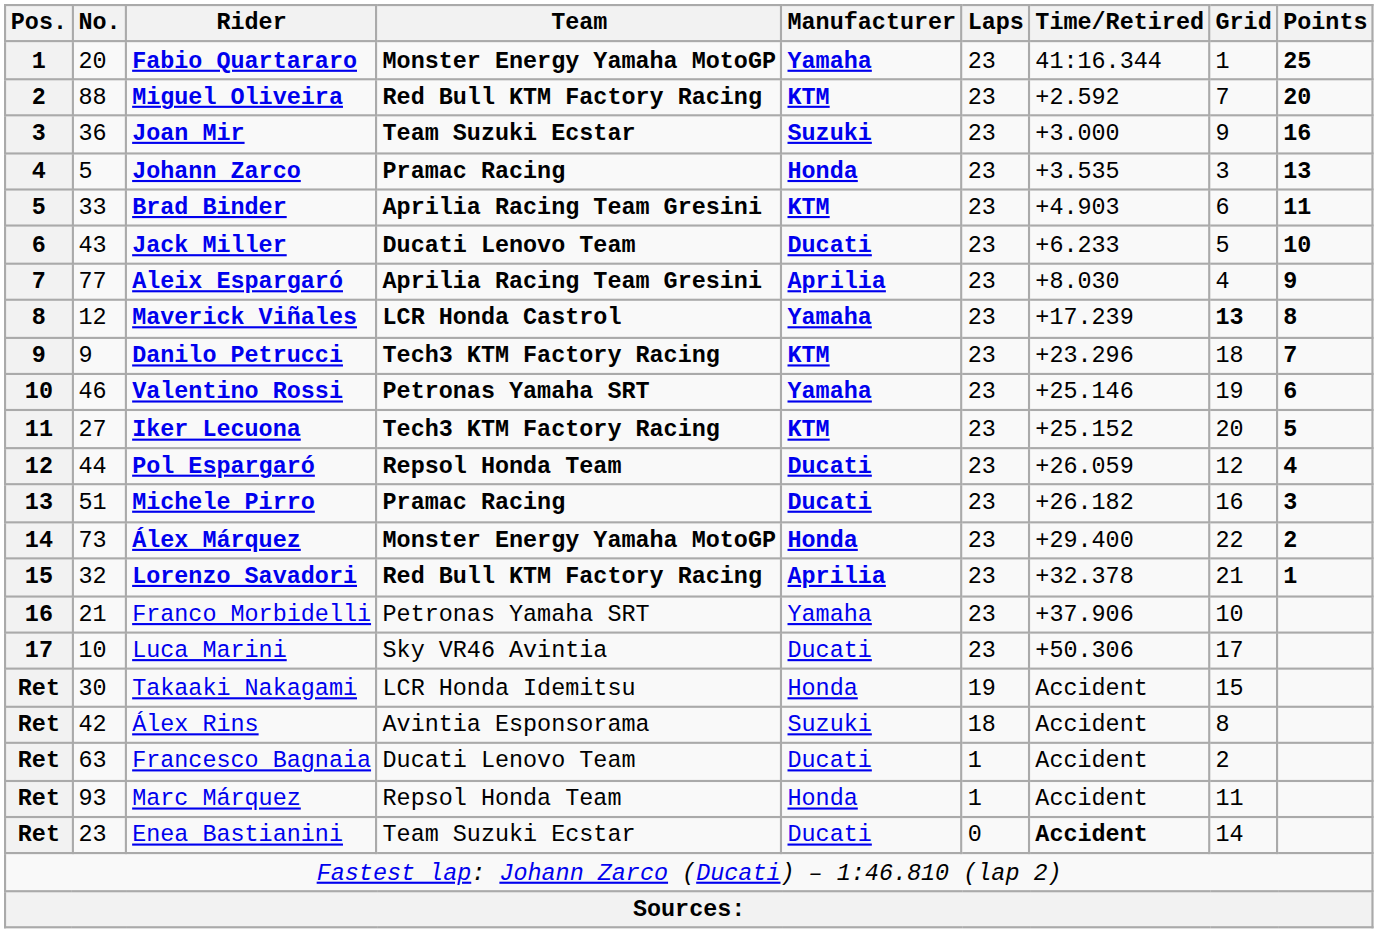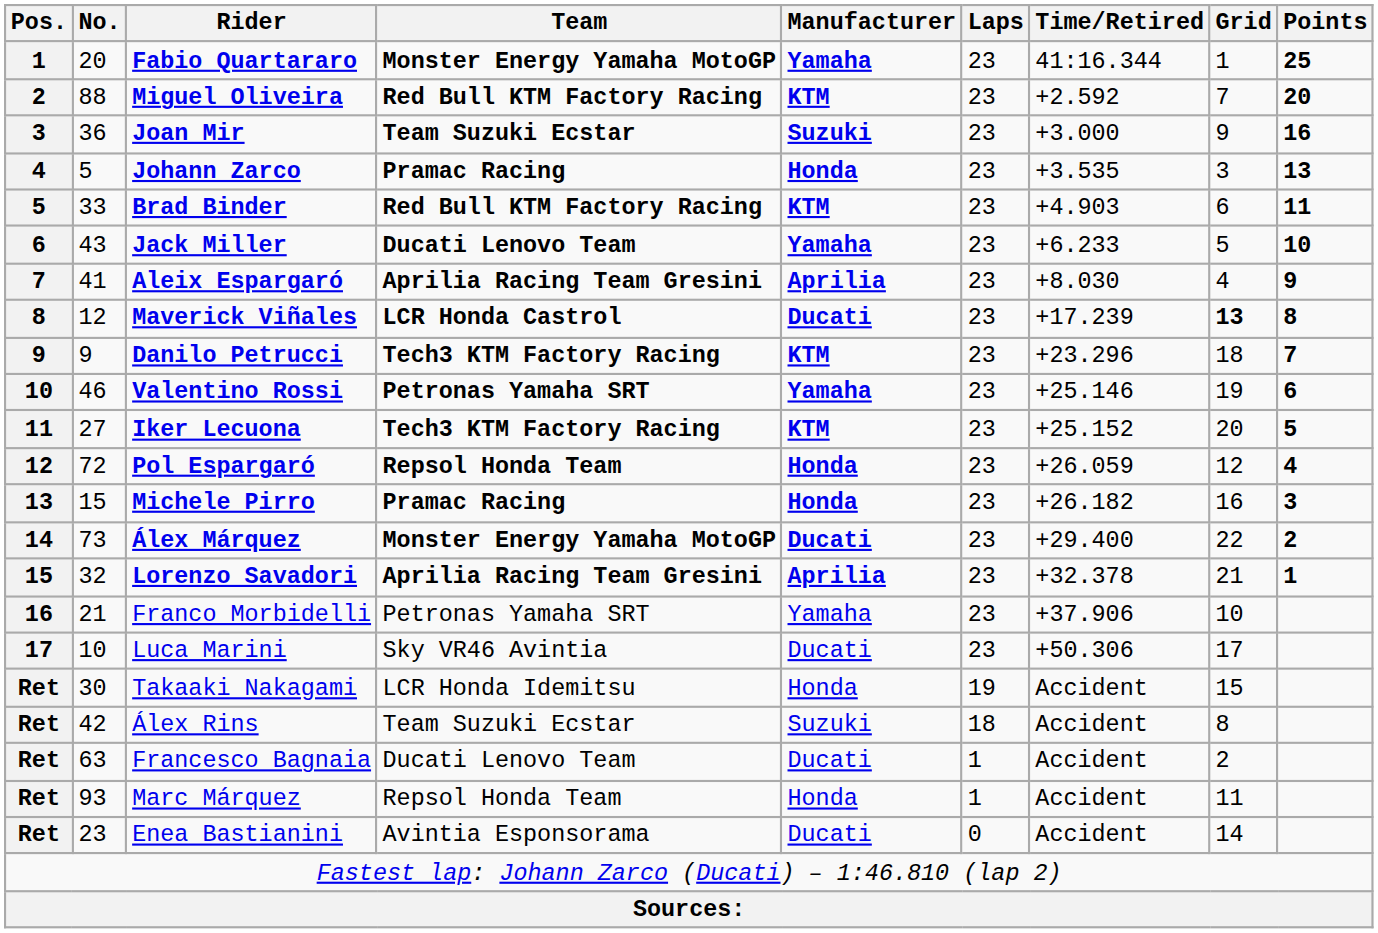Brad Binder | Team: Aprilia Racing Team Gresini -> Red Bull KTM Factory Racing
Jack Miller | Manufacturer: Ducati -> Yamaha
Aleix Espargaró | No.: 77 -> 41
Maverick Viñales | Manufacturer: Yamaha -> Ducati
Pol Espargaró | No.: 44 -> 72
Pol Espargaró | Manufacturer: Ducati -> Honda
Michele Pirro | No.: 51 -> 15
Michele Pirro | Manufacturer: Ducati -> Honda
Álex Márquez | Manufacturer: Honda -> Ducati
Lorenzo Savadori | Team: Red Bull KTM Factory Racing -> Aprilia Racing Team Gresini
Álex Rins | Team: Avintia Esponsorama -> Team Suzuki Ecstar
Enea Bastianini | Team: Team Suzuki Ecstar -> Avintia Esponsorama
Enea Bastianini | Time/Retired: bold -> normal
